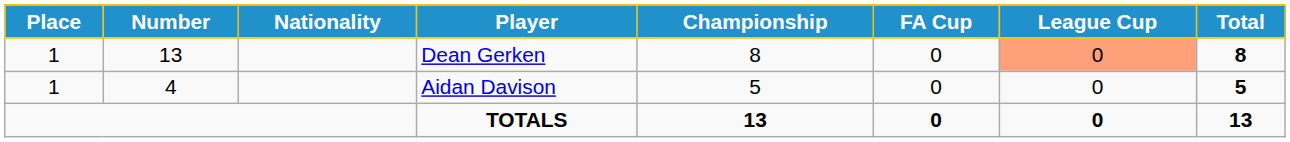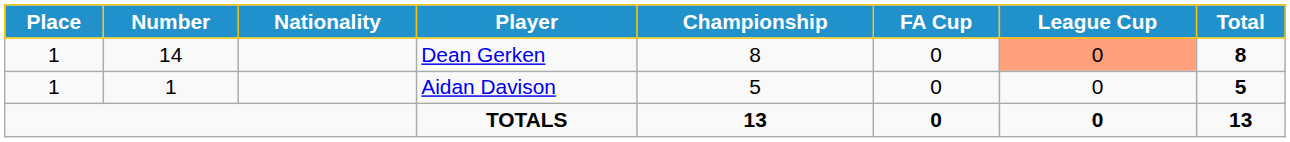Dean Gerken | Number: 13 -> 14
Aidan Davison | Number: 4 -> 1
